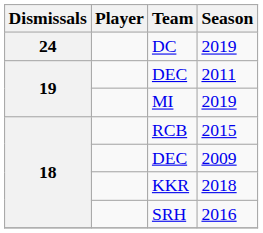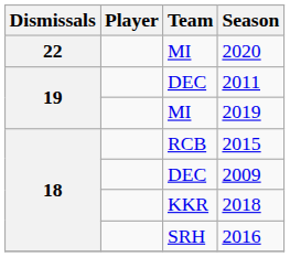- row: 24 | DC | 2019
+ row: 22 | MI | 2020
